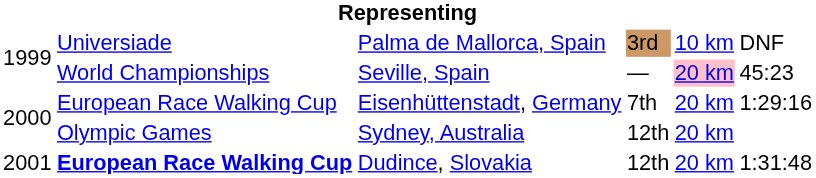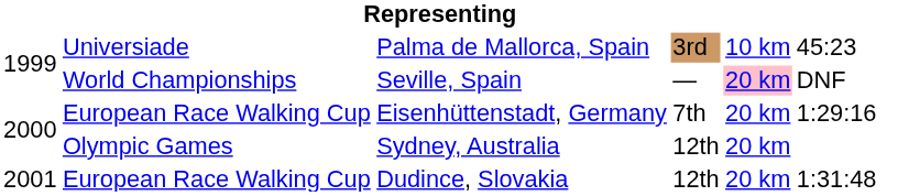Palma de Mallorca, Spain | column 6: DNF -> 45:23
Seville, Spain | column 6: 45:23 -> DNF
Dudince, Slovakia | column 2: bold -> normal
